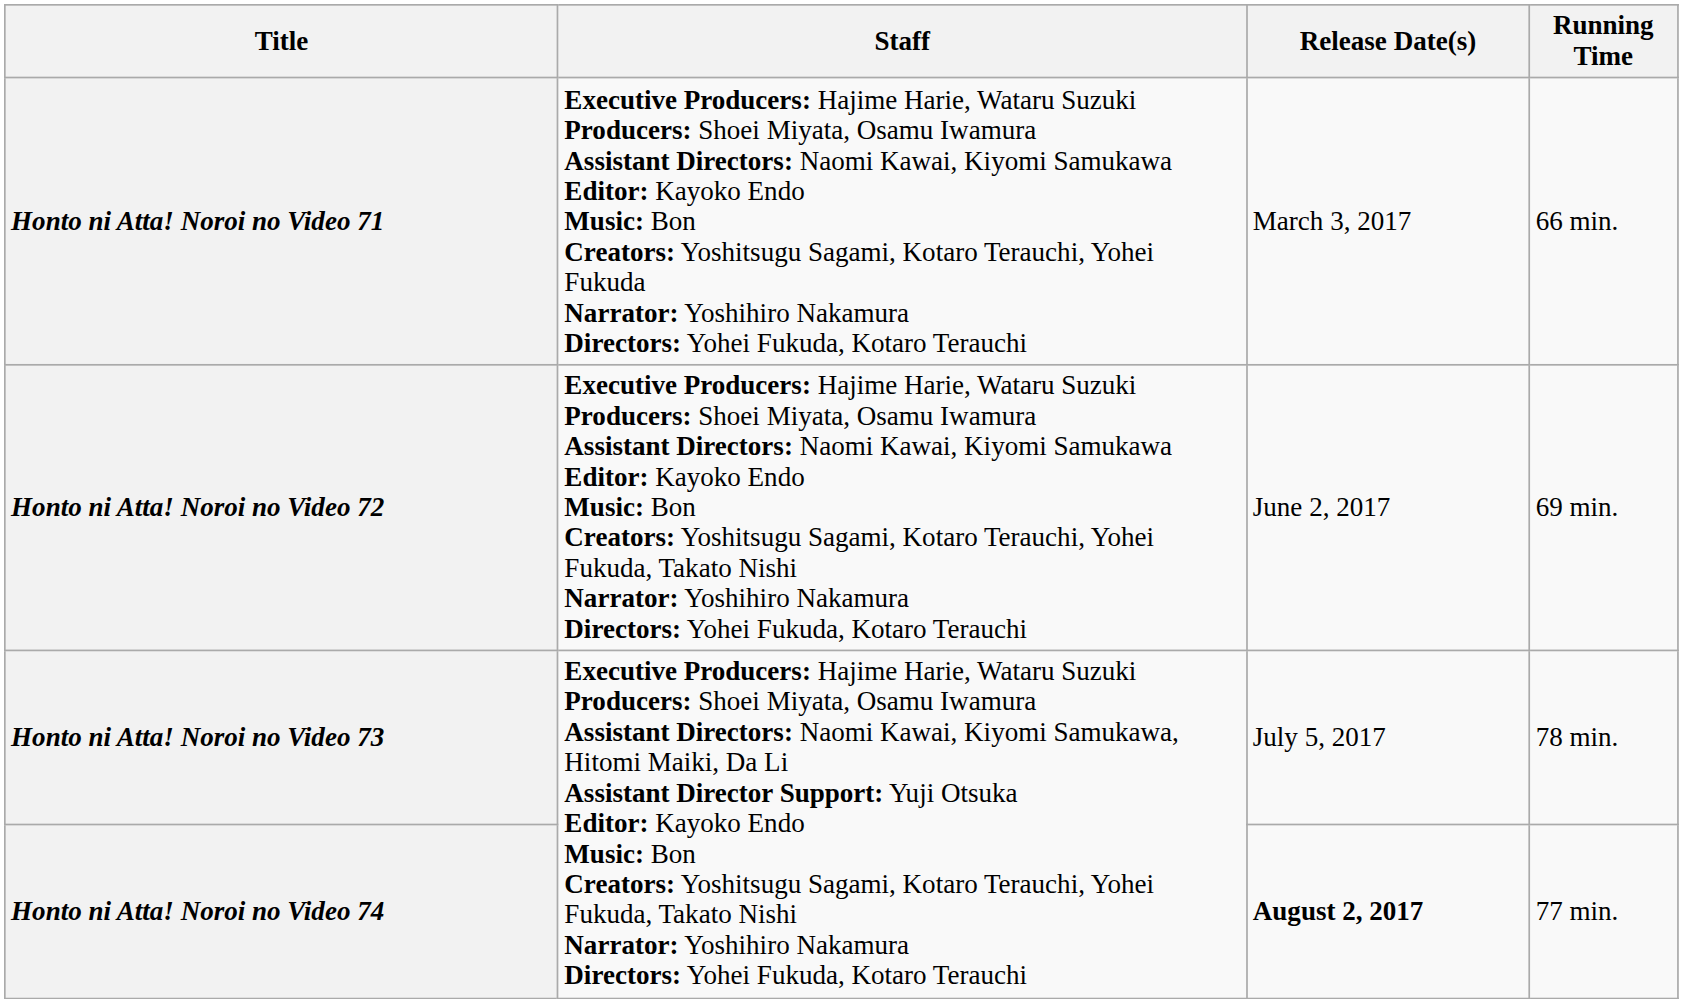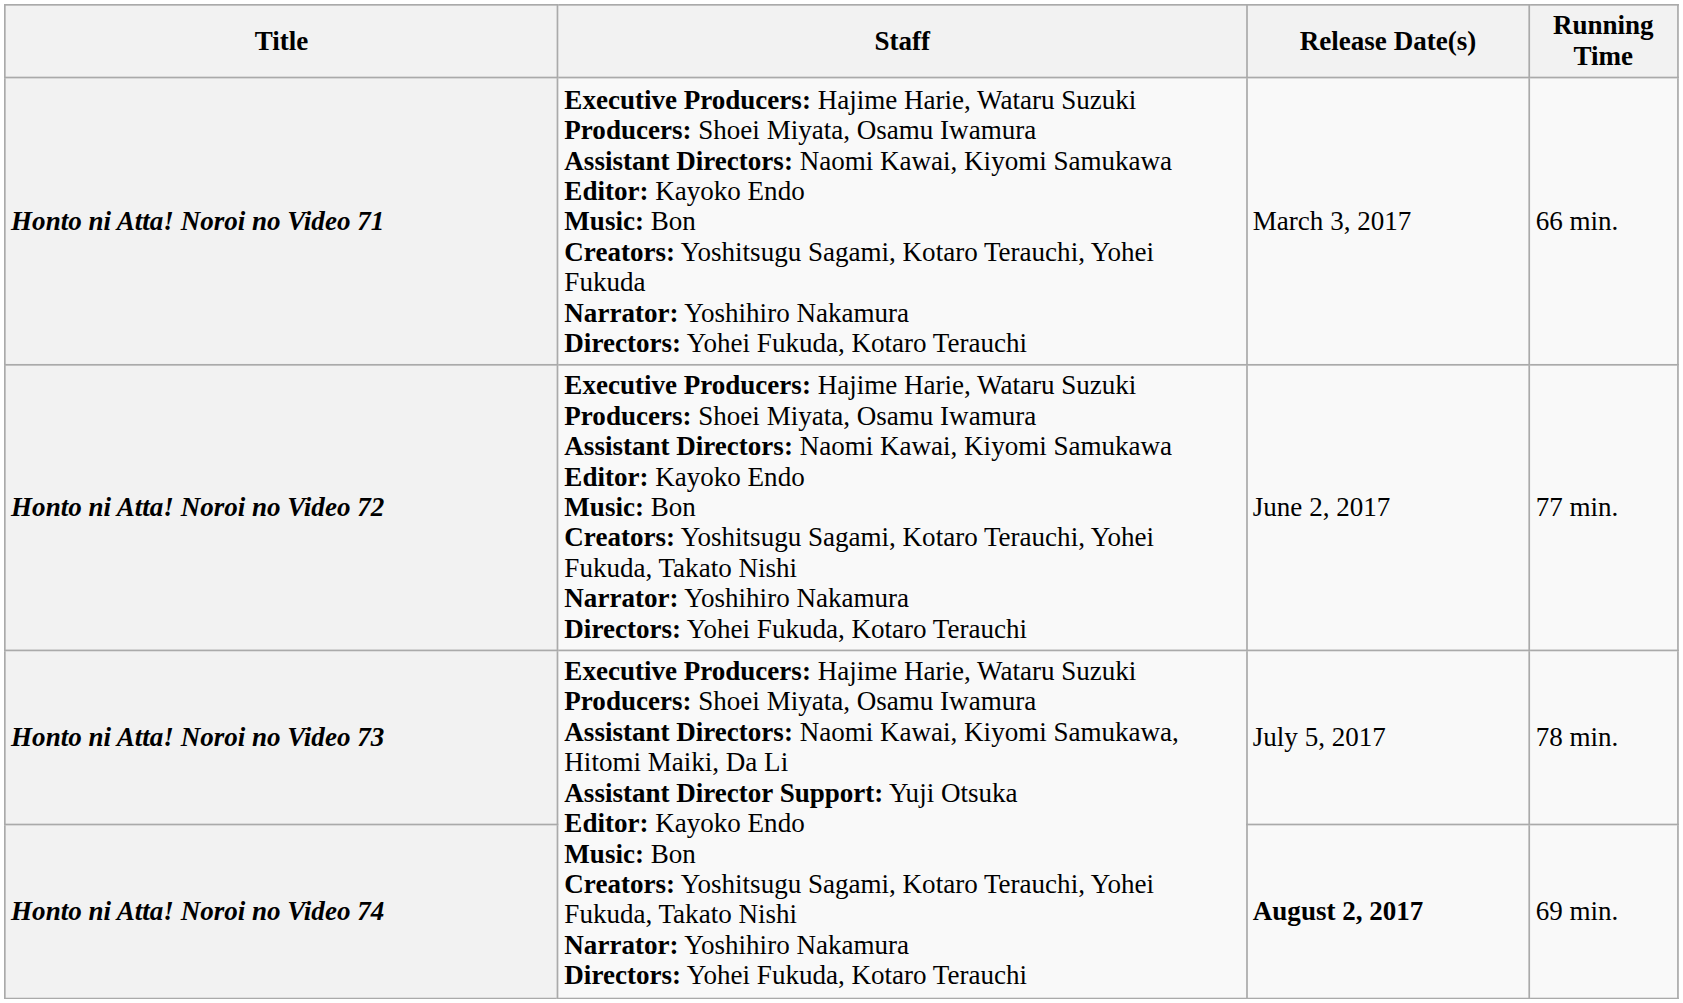Honto ni Atta! Noroi no Video 72 | Running Time: 69 min. -> 77 min.
Honto ni Atta! Noroi no Video 74 | Running Time: 77 min. -> 69 min.
